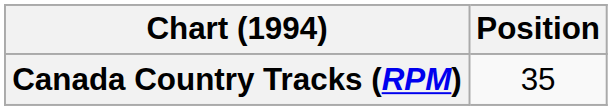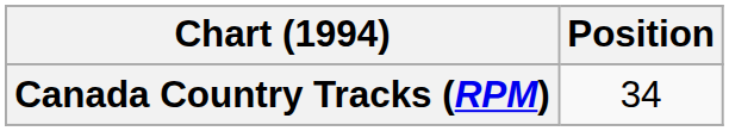Canada Country Tracks (RPM) | Position: 35 -> 34
